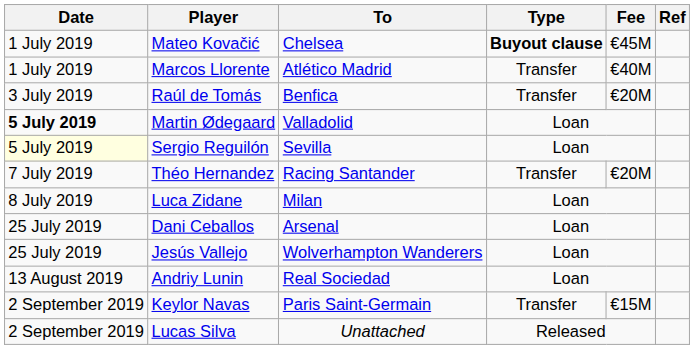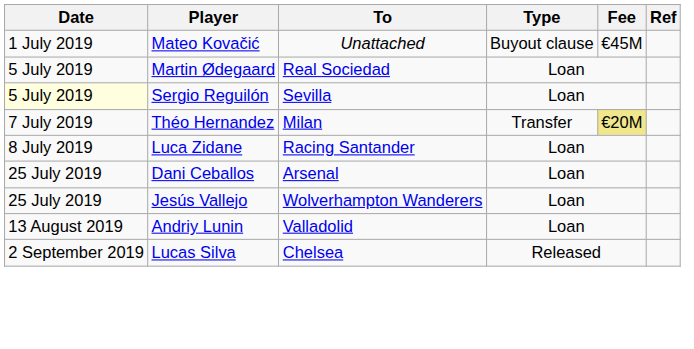Mateo Kovačić | To: Chelsea -> Unattached
Mateo Kovačić | Type: bold -> normal
- row: 1 July 2019 | Marcos Llorente | Atlético Madrid | Transfer | €40M
- row: 3 July 2019 | Raúl de Tomás | Benfica | Transfer | €20M
Martin Ødegaard | Date: bold -> normal
Martin Ødegaard | To: Valladolid -> Real Sociedad
Théo Hernandez | To: Racing Santander -> Milan
Théo Hernandez | Fee: no background -> khaki background
Luca Zidane | To: Milan -> Racing Santander
Andriy Lunin | To: Real Sociedad -> Valladolid
- row: 2 September 2019 | Keylor Navas | Paris Saint-Germain | Transfer | €15M
Lucas Silva | To: Unattached -> Chelsea
